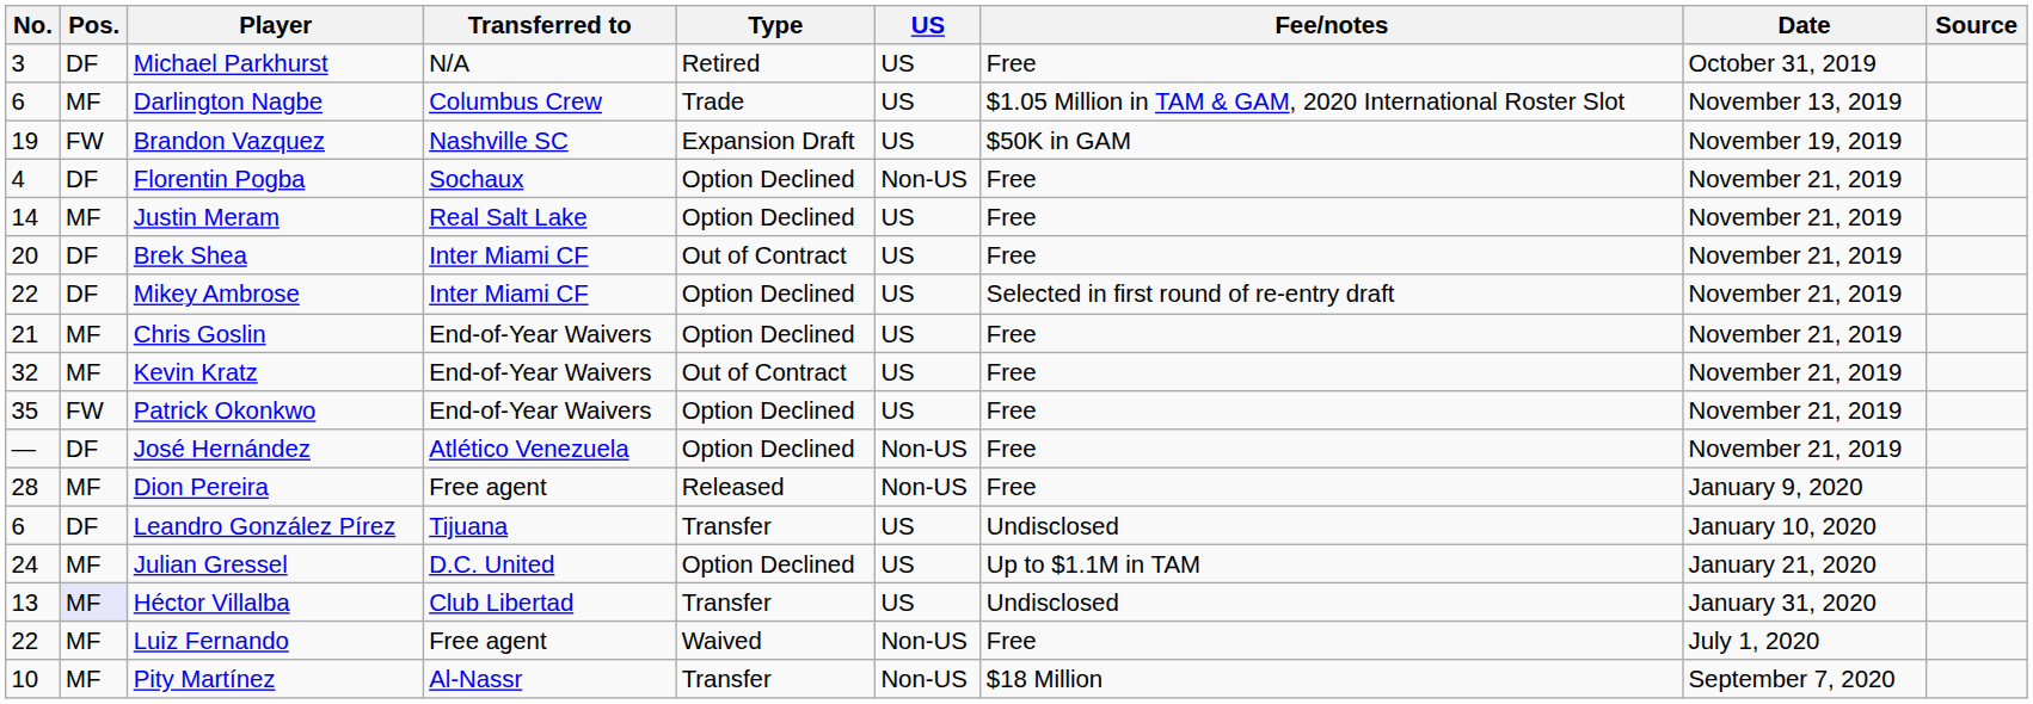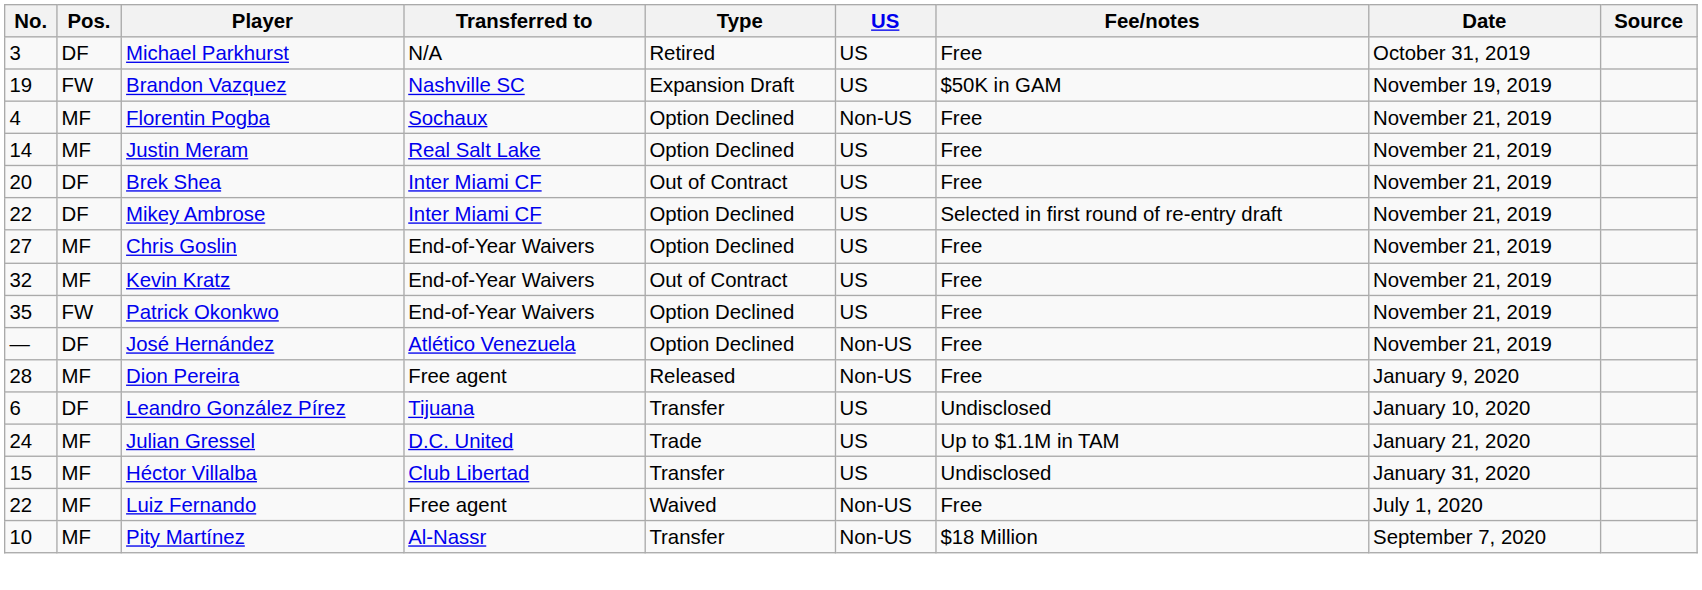- row: 6 | MF | Darlington Nagbe | Columbus Crew | Trade | US | $1.05 Million in TAM & GAM, 2020 International Roster Slot | November 13, 2019
Florentin Pogba | Pos.: DF -> MF
Chris Goslin | No.: 21 -> 27
Julian Gressel | Type: Option Declined -> Trade
Héctor Villalba | No.: 13 -> 15
Héctor Villalba | Pos.: lavender background -> no background
